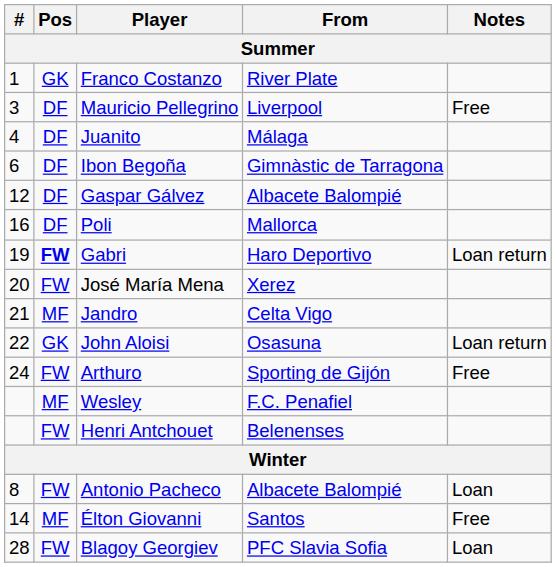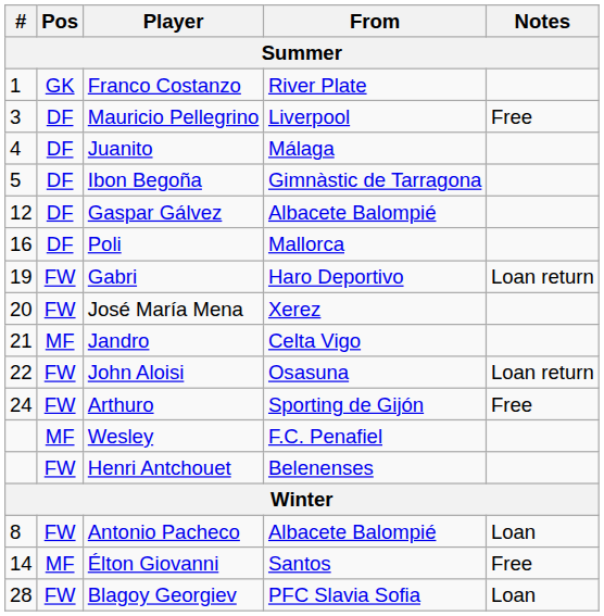Ibon Begoña | #: 6 -> 5
Gabri | Pos: bold -> normal
John Aloisi | Pos: GK -> FW
